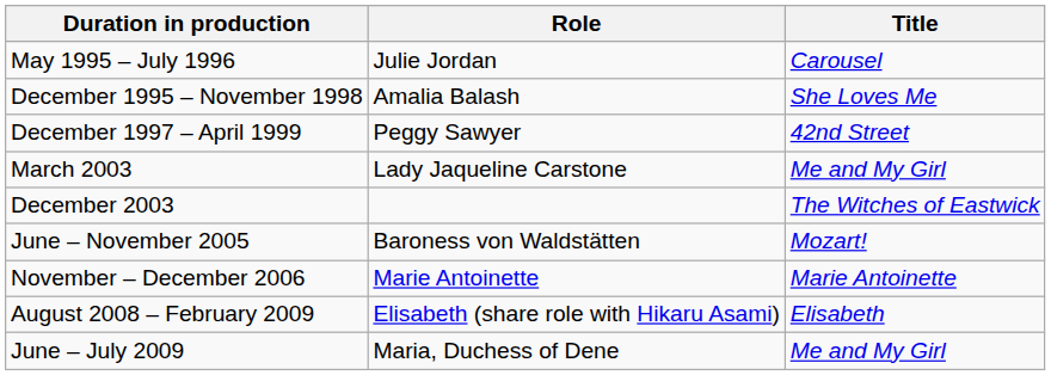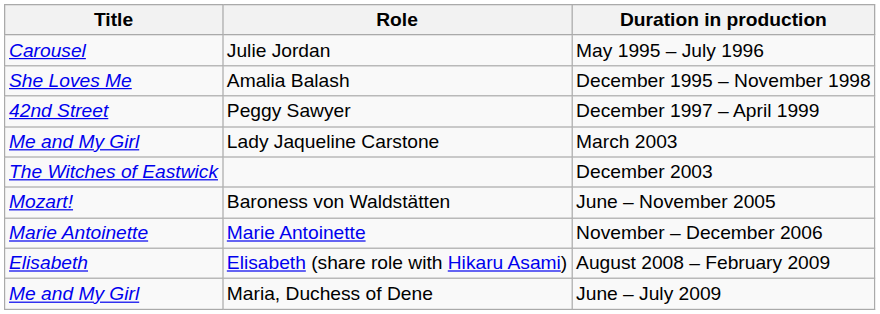columns swapped: Title <-> Duration in production
